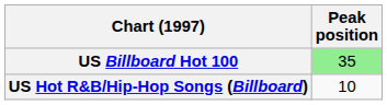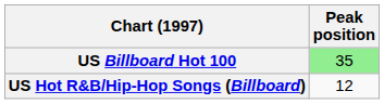US Hot R&B/Hip-Hop Songs (Billboard) | Peak position: 10 -> 12
